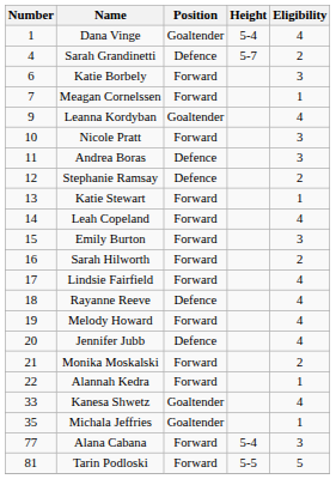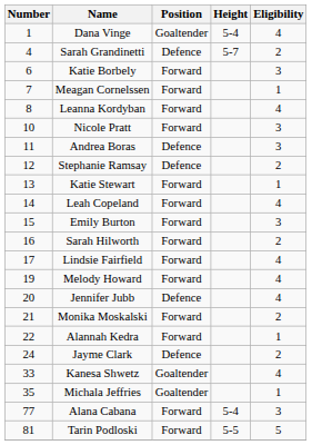Leanna Kordyban | Number: 9 -> 8
Leanna Kordyban | Position: Goaltender -> Forward
- row: 18 | Rayanne Reeve | Defence | 4
+ row: 24 | Jayme Clark | Defence | 2
